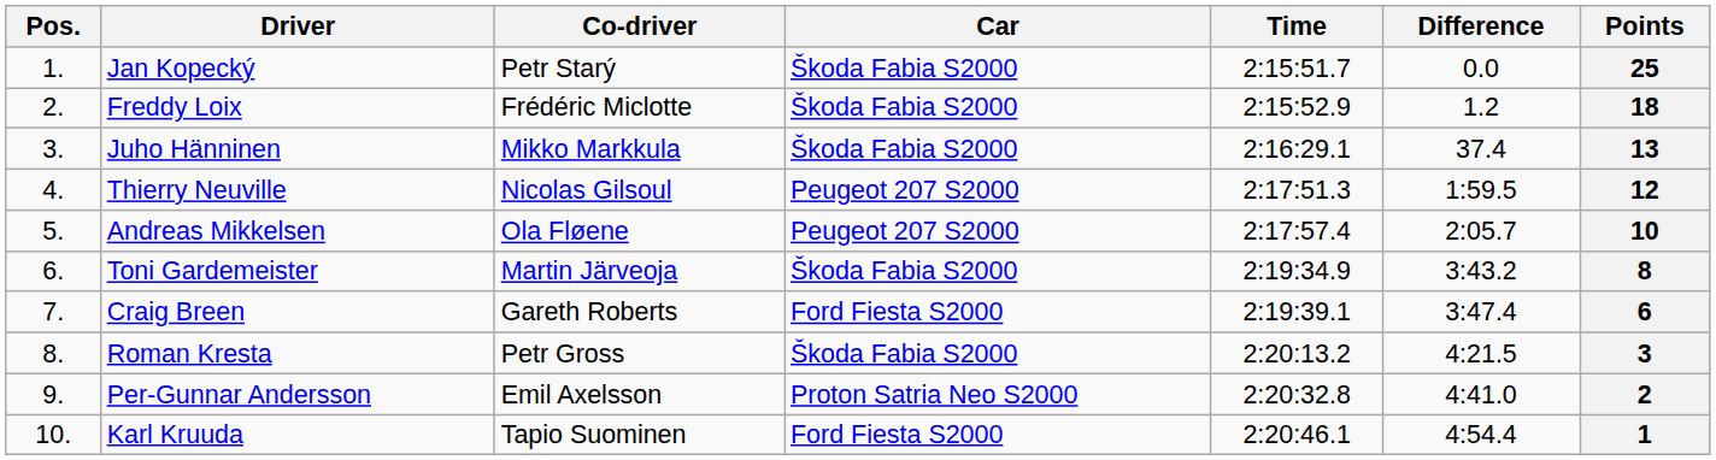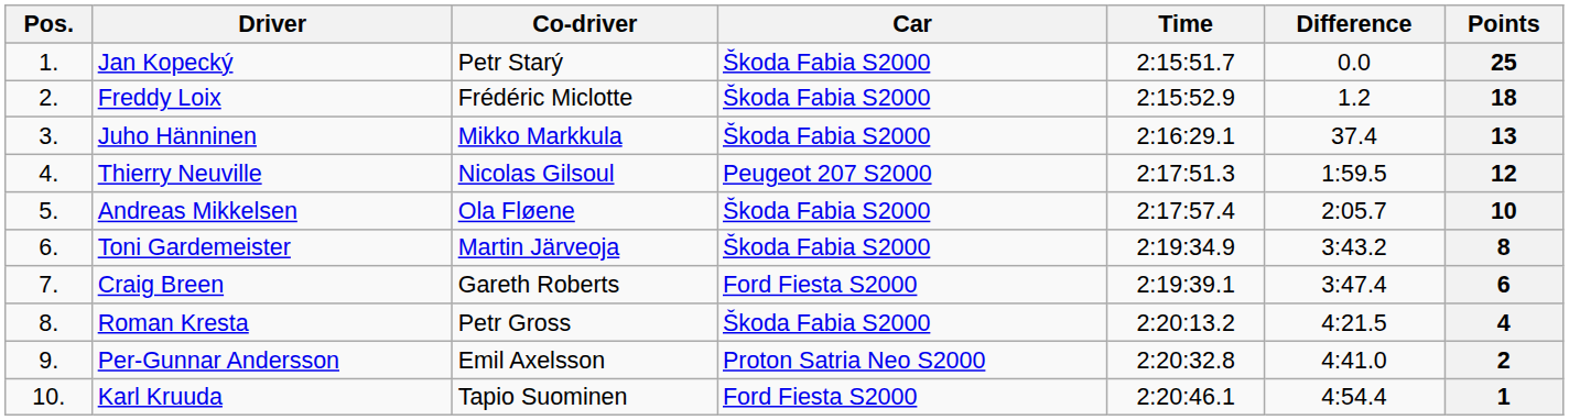Andreas Mikkelsen | Car: Peugeot 207 S2000 -> Škoda Fabia S2000
Roman Kresta | Points: 3 -> 4
